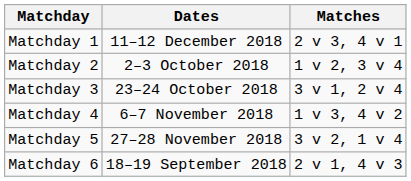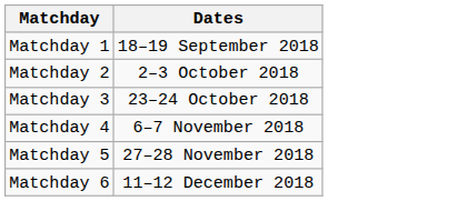- column: Matches | 2 v 3, 4 v 1 | 1 v 2, 3 v 4 | 3 v 1, 2 v 4 | 1 v 3, 4 v 2 | 3 v 2, 1 v 4 | 2 v 1, 4 v 3
Matchday 1 | Dates: 11–12 December 2018 -> 18–19 September 2018
Matchday 6 | Dates: 18–19 September 2018 -> 11–12 December 2018
